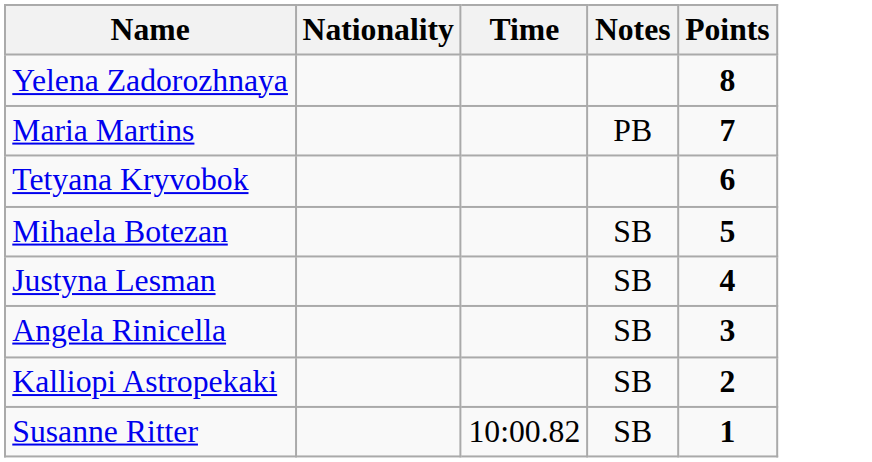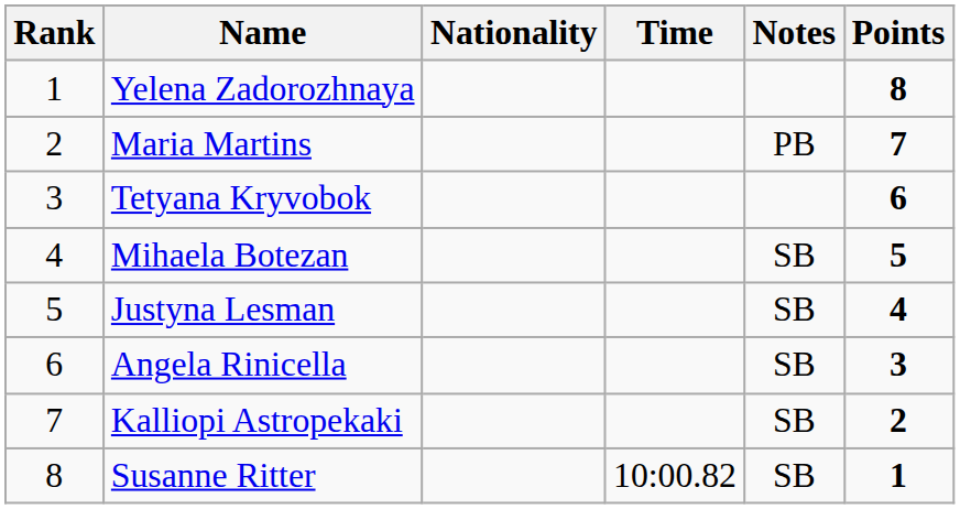+ column: Rank | 1 | 2 | 3 | 4 | 5 | 6 | 7 | 8
